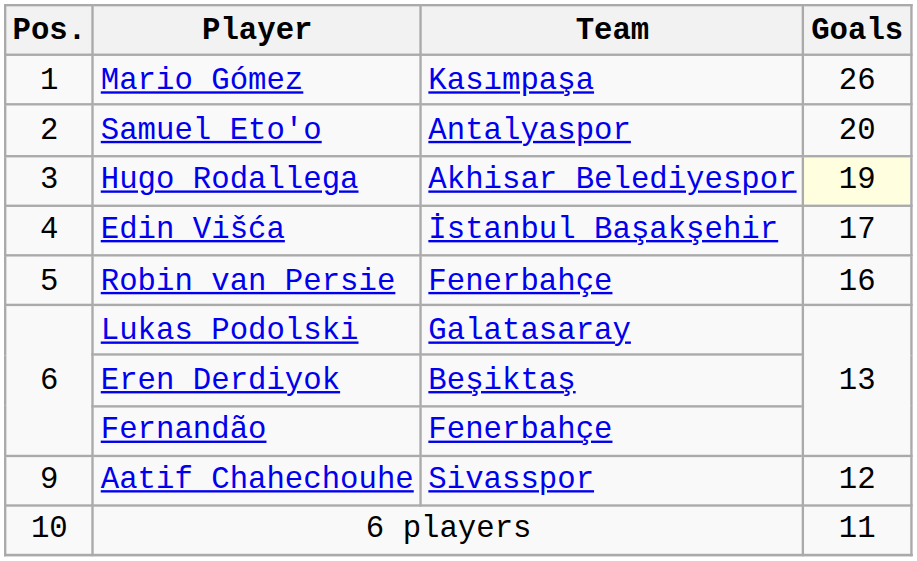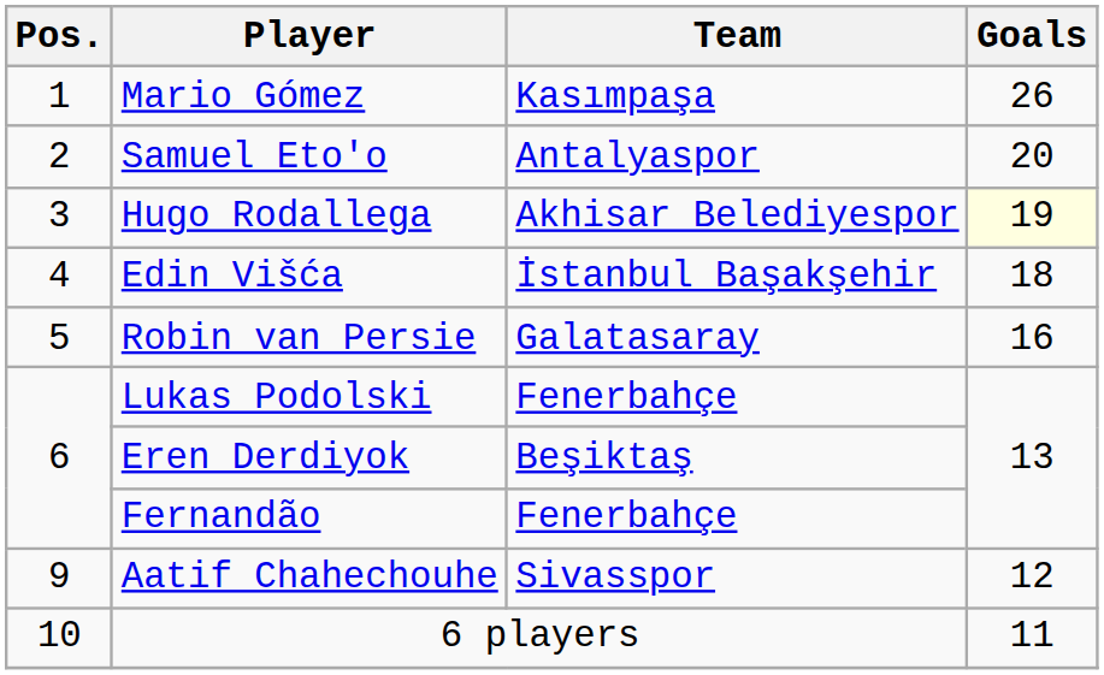Edin Višća | Goals: 17 -> 18
Robin van Persie | Team: Fenerbahçe -> Galatasaray
Lukas Podolski | Team: Galatasaray -> Fenerbahçe
